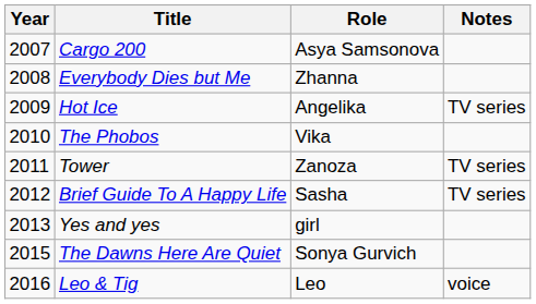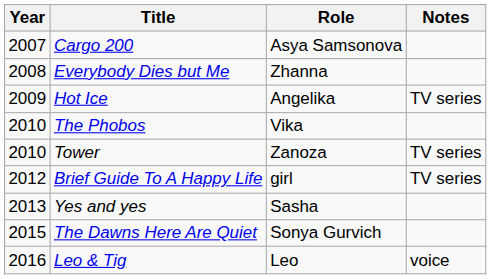Tower | Year: 2011 -> 2010
Brief Guide To A Happy Life | Role: Sasha -> girl
Yes and yes | Role: girl -> Sasha
